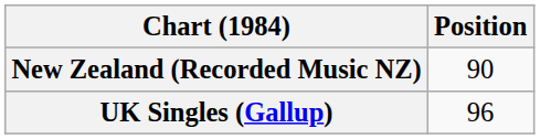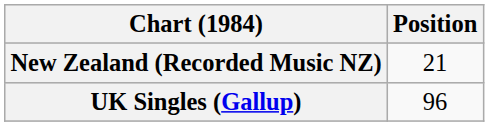New Zealand (Recorded Music NZ) | Position: 90 -> 21
